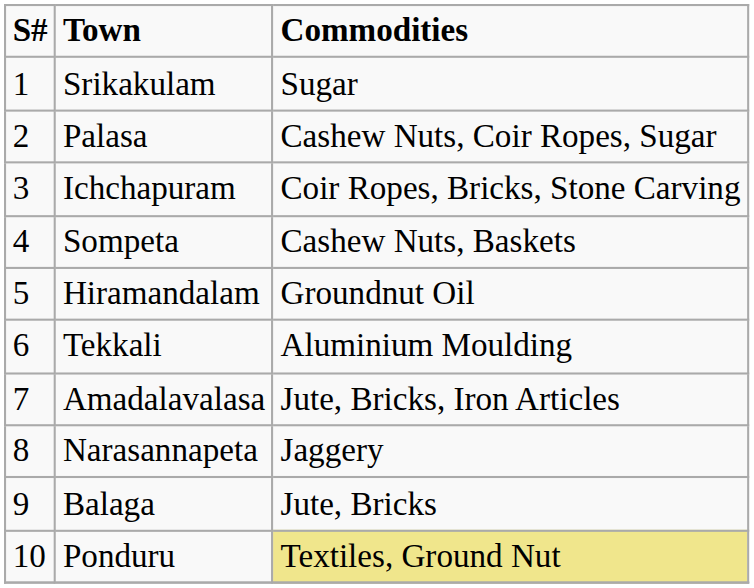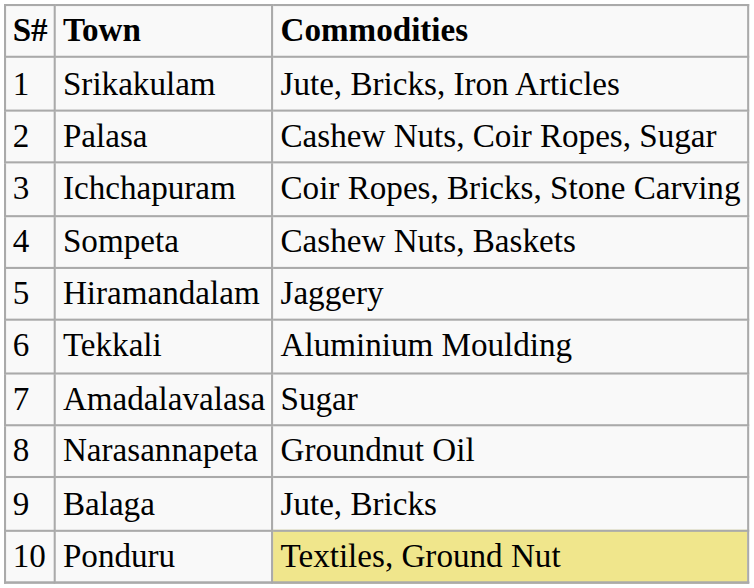Srikakulam | Commodities: Sugar -> Jute, Bricks, Iron Articles
Hiramandalam | Commodities: Groundnut Oil -> Jaggery
Amadalavalasa | Commodities: Jute, Bricks, Iron Articles -> Sugar
Narasannapeta | Commodities: Jaggery -> Groundnut Oil
